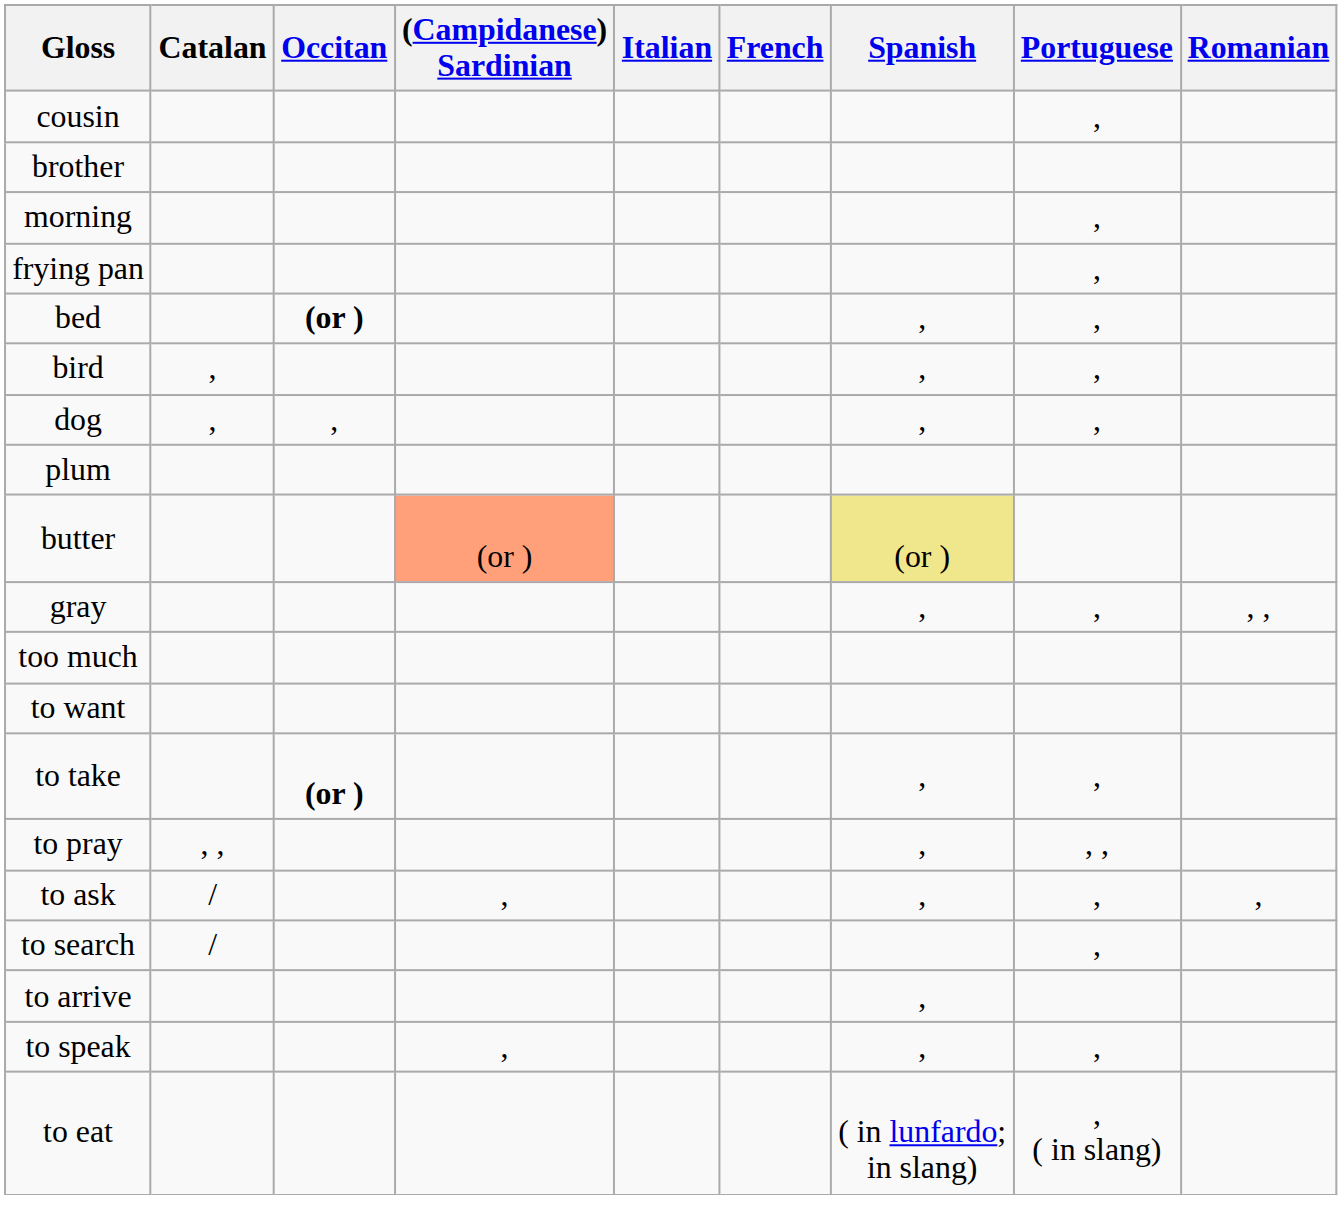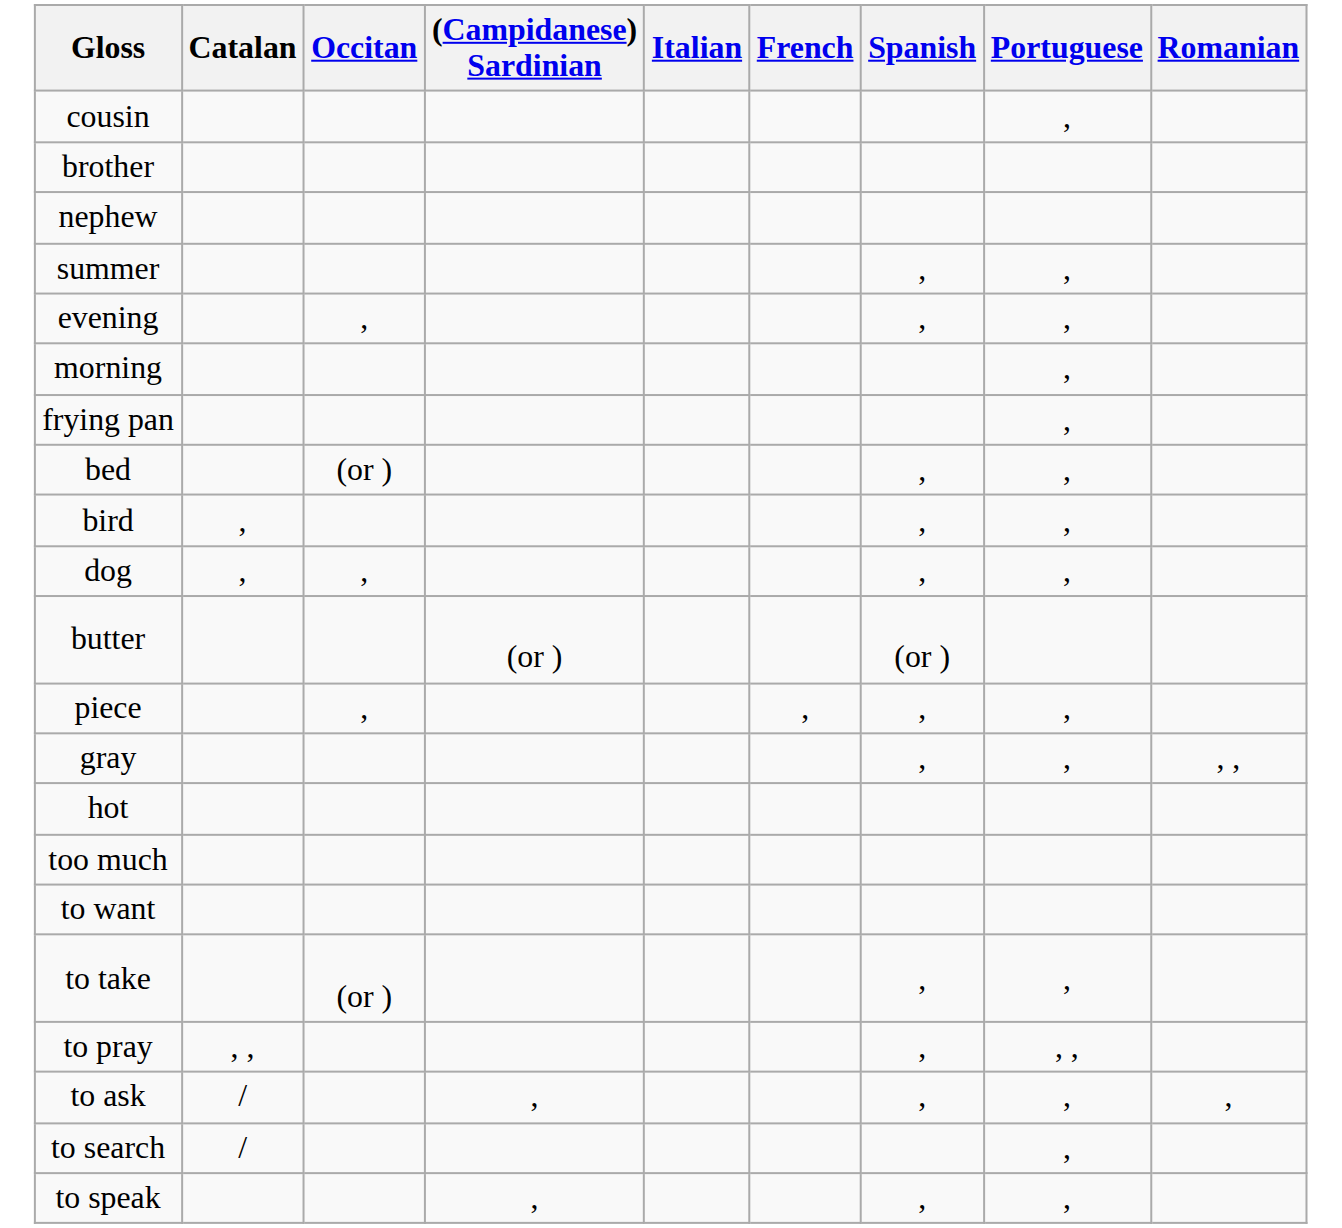+ row: nephew
+ row: summer | , | ,
+ row: evening | , | , | ,
bed | Occitan: bold -> normal
- row: plum
butter | (Campidanese) Sardinian: lightsalmon background -> no background
butter | Spanish: khaki background -> no background
+ row: piece | , | , | , | ,
+ row: hot
to take | Occitan: bold -> normal
- row: to arrive | ,
- row: to eat | ( in lunfardo; in slang) | , ( in slang)
